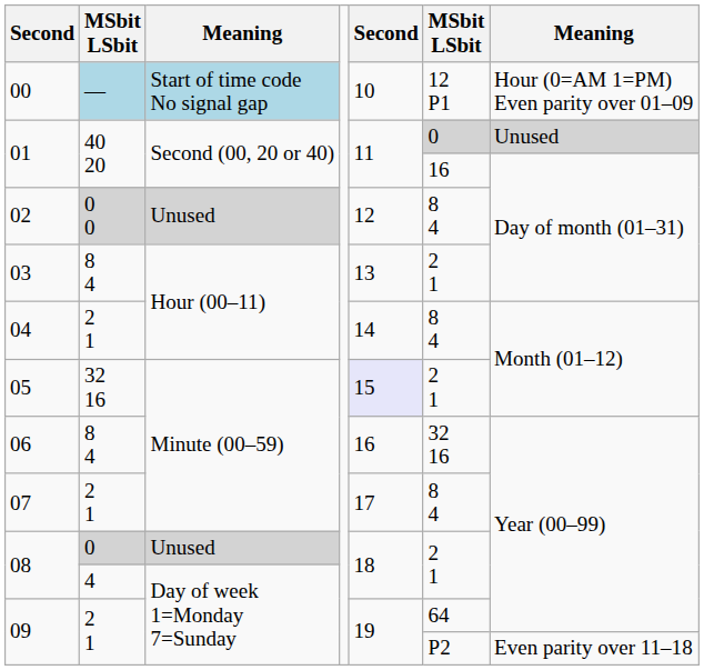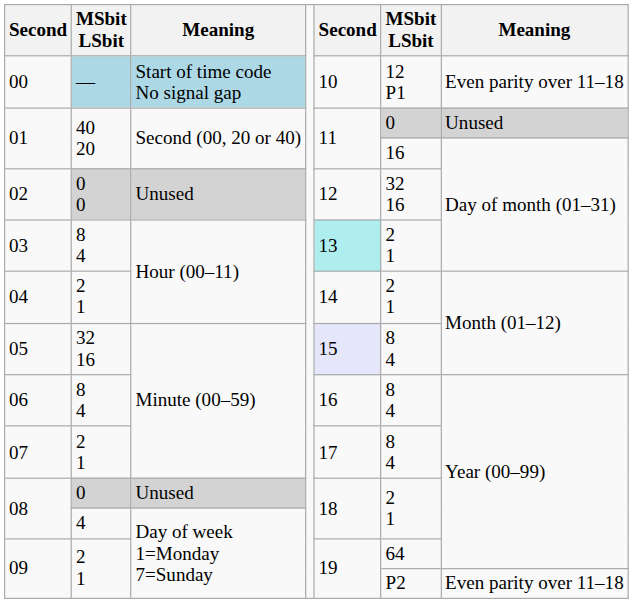00 | column 7: Hour (0=AM 1=PM) Even parity over 01–09 -> Even parity over 11–18
02 | column 6: 8 4 -> 32 16
03 | column 5: no background -> paleturquoise background
04 | column 6: 8 4 -> 2 1
05 | column 6: 2 1 -> 8 4
06 | column 6: 32 16 -> 8 4
